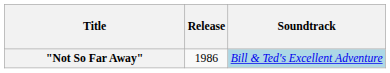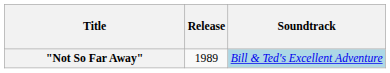"Not So Far Away" | Release: 1986 -> 1989
